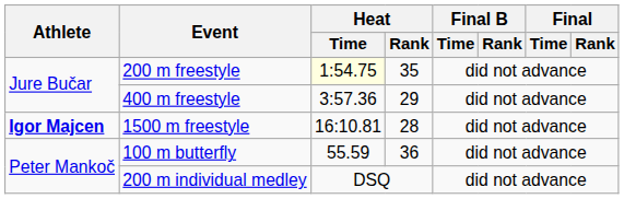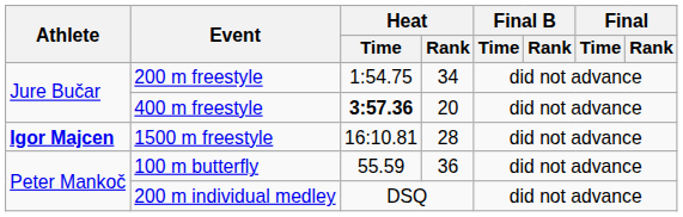200 m freestyle | Heat / Time: lightyellow background -> no background
200 m freestyle | Heat / Rank: 35 -> 34
400 m freestyle | Heat / Time: normal -> bold
400 m freestyle | Heat / Rank: 29 -> 20
